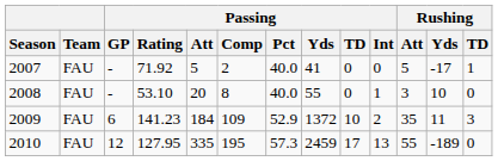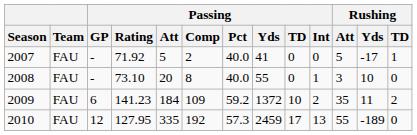2008 | Passing / Rating: 53.10 -> 73.10
2009 | Passing / Pct: 52.9 -> 59.2
2009 | Rushing / TD: 3 -> 2
2010 | Passing / Comp: 195 -> 192
